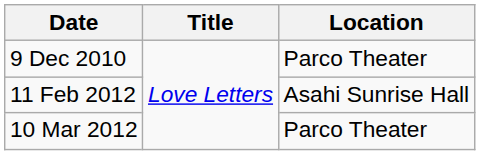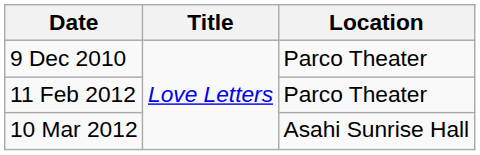11 Feb 2012 | Location: Asahi Sunrise Hall -> Parco Theater
10 Mar 2012 | Location: Parco Theater -> Asahi Sunrise Hall
